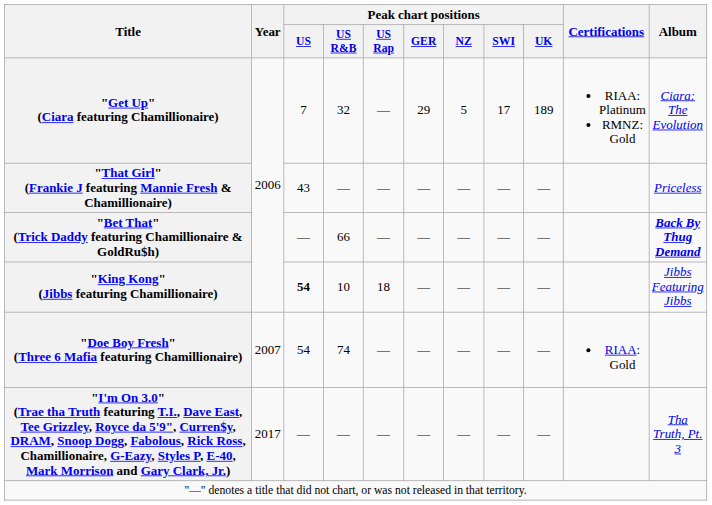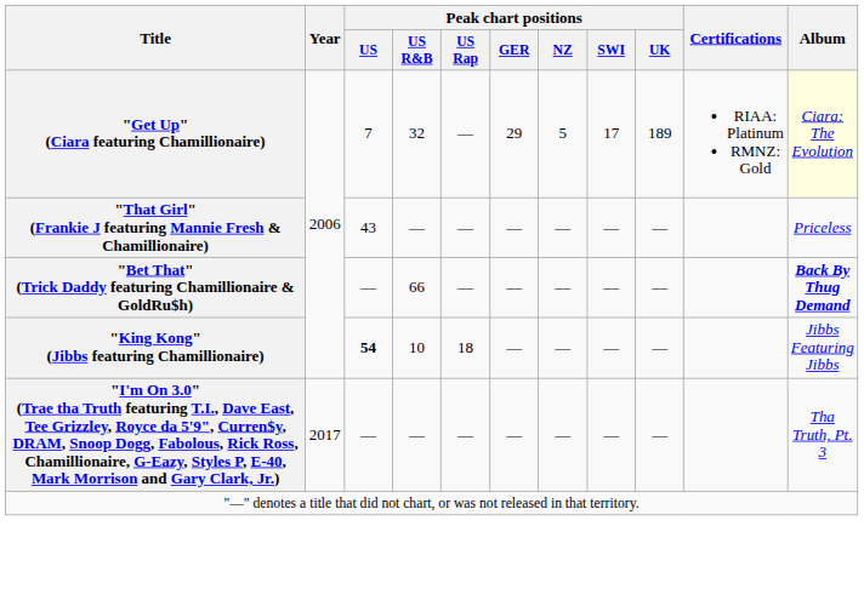"Get Up" (Ciara featuring Chamillionaire) | Album: no background -> lightyellow background
- row: "Doe Boy Fresh" (Three 6 Mafia featuring Chamillionaire) | 2007 | 54 | 74 | — | — | — | — | — | RIAA: Gold
